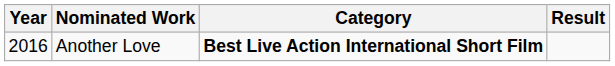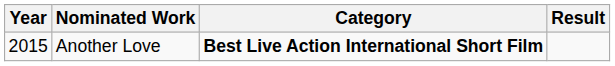Another Love | Year: 2016 -> 2015
